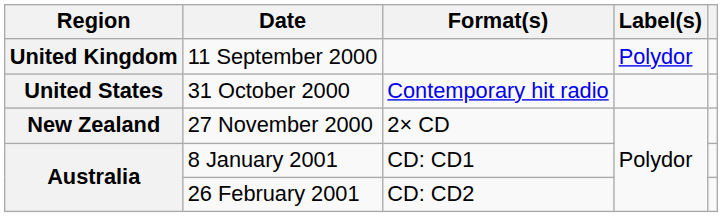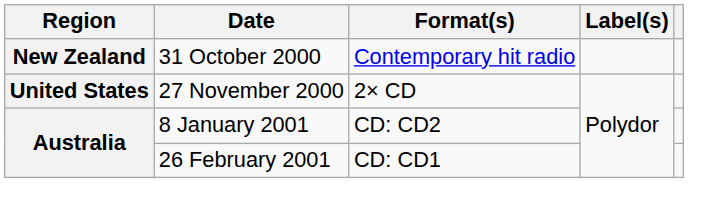- row: United Kingdom | 11 September 2000 | Polydor
31 October 2000 | Region: United States -> New Zealand
27 November 2000 | Region: New Zealand -> United States
8 January 2001 | Format(s): CD: CD1 -> CD: CD2
26 February 2001 | Format(s): CD: CD2 -> CD: CD1
